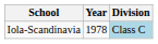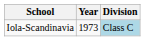Iola-Scandinavia | Year: 1978 -> 1973
